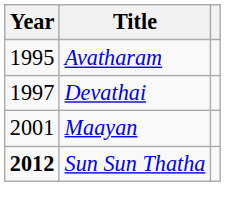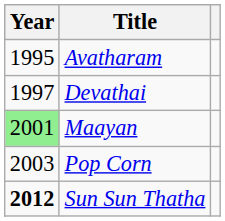Maayan | Year: no background -> lightgreen background
+ row: 2003 | Pop Corn
